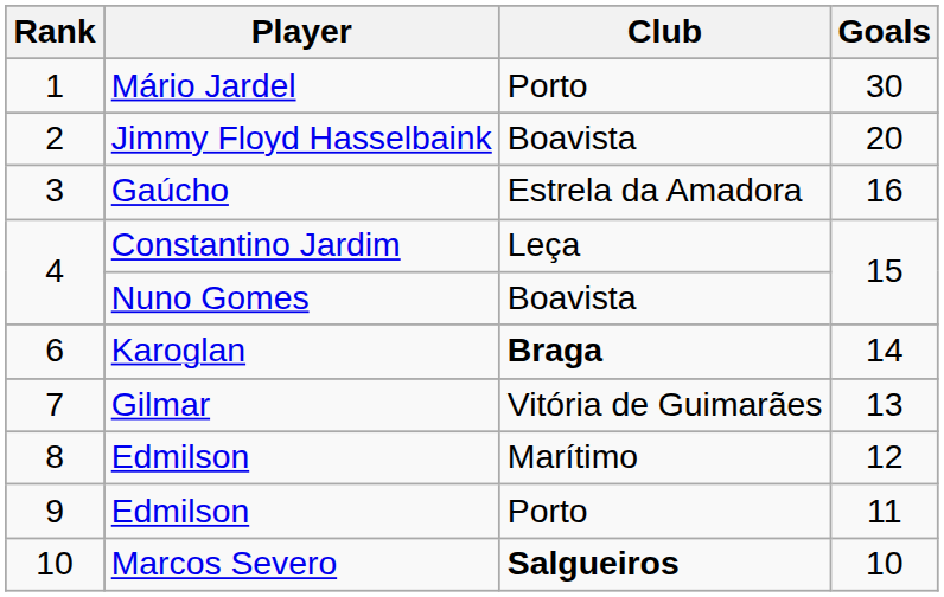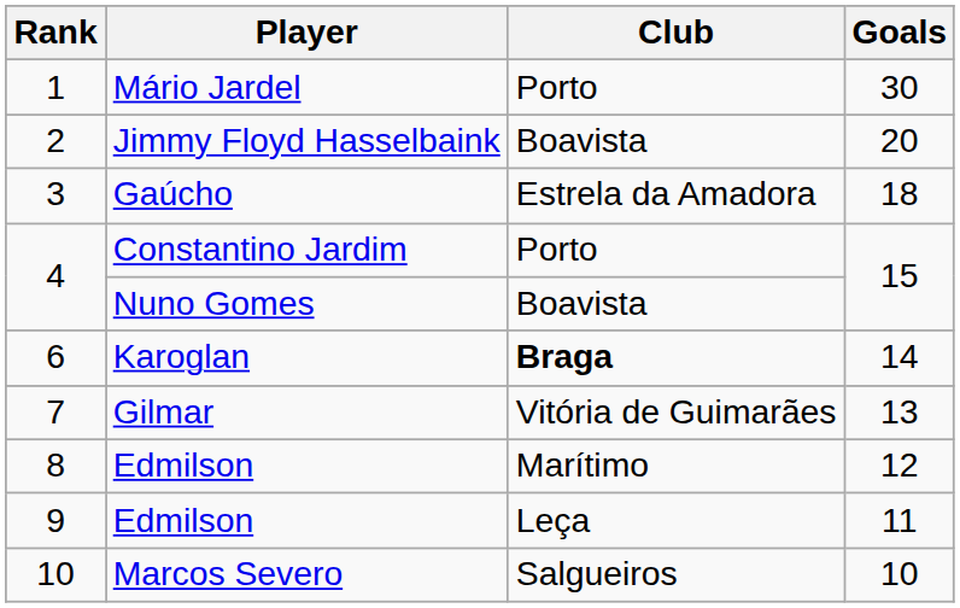Gaúcho | Goals: 16 -> 18
Constantino Jardim | Club: Leça -> Porto
9 / Edmilson | Club: Porto -> Leça
Marcos Severo | Club: bold -> normal
